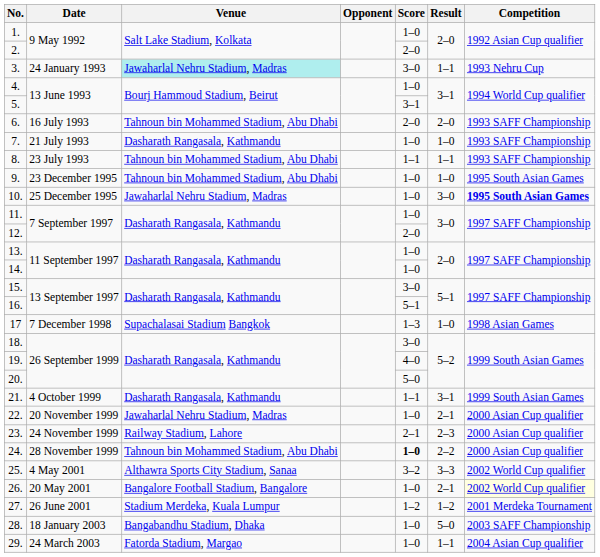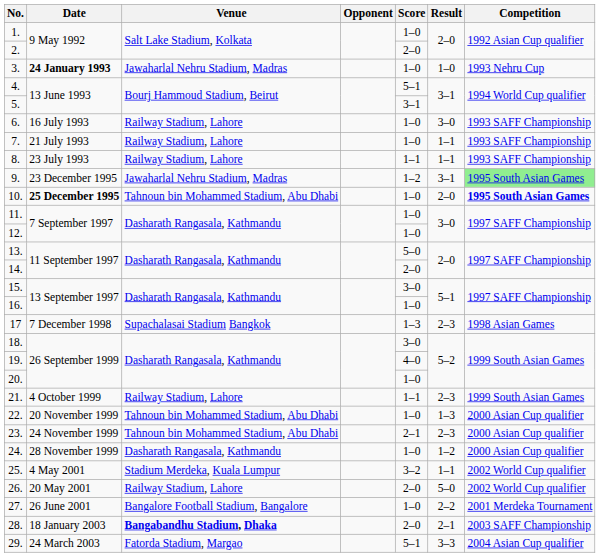3. | Date: normal -> bold
3. | Venue: paleturquoise background -> no background
3. | Score: 3–0 -> 1–0
3. | Result: 1–1 -> 1–0
4. | Score: 1–0 -> 5–1
6. | Venue: Tahnoun bin Mohammed Stadium, Abu Dhabi -> Railway Stadium, Lahore
6. | Score: 2–0 -> 1–0
6. | Result: 2–0 -> 3–0
7. | Venue: Dasharath Rangasala, Kathmandu -> Railway Stadium, Lahore
7. | Result: 1–0 -> 1–1
8. | Venue: Tahnoun bin Mohammed Stadium, Abu Dhabi -> Railway Stadium, Lahore
9. | Venue: Tahnoun bin Mohammed Stadium, Abu Dhabi -> Jawaharlal Nehru Stadium, Madras
9. | Score: 1–0 -> 1–2
9. | Result: 1–0 -> 3–1
9. | Competition: no background -> lightgreen background
10. | Date: normal -> bold
10. | Venue: Jawaharlal Nehru Stadium, Madras -> Tahnoun bin Mohammed Stadium, Abu Dhabi
10. | Result: 3–0 -> 2–0
12. | Score: 2–0 -> 1–0
13. | Score: 1–0 -> 5–0
14. | Score: 1–0 -> 2–0
16. | Score: 5–1 -> 1–0
17 | Result: 1–0 -> 2–3
20. | Score: 5–0 -> 1–0
21. | Venue: Dasharath Rangasala, Kathmandu -> Railway Stadium, Lahore
21. | Result: 3–1 -> 2–3
22. | Venue: Jawaharlal Nehru Stadium, Madras -> Tahnoun bin Mohammed Stadium, Abu Dhabi
22. | Result: 2–1 -> 1–3
23. | Venue: Railway Stadium, Lahore -> Tahnoun bin Mohammed Stadium, Abu Dhabi
24. | Venue: Tahnoun bin Mohammed Stadium, Abu Dhabi -> Dasharath Rangasala, Kathmandu
24. | Score: bold -> normal
24. | Result: 2–2 -> 1–2
25. | Venue: Althawra Sports City Stadium, Sanaa -> Stadium Merdeka, Kuala Lumpur
25. | Result: 3–3 -> 1–1
26. | Venue: Bangalore Football Stadium, Bangalore -> Railway Stadium, Lahore
26. | Score: 1–0 -> 2–0
26. | Result: 2–1 -> 5–0
26. | Competition: lightyellow background -> no background
27. | Venue: Stadium Merdeka, Kuala Lumpur -> Bangalore Football Stadium, Bangalore
27. | Score: 1–2 -> 1–0
27. | Result: 1–2 -> 2–2
28. | Venue: normal -> bold
28. | Score: 1–0 -> 2–0
28. | Result: 5–0 -> 2–1
29. | Score: 1–0 -> 5–1
29. | Result: 1–1 -> 3–3
